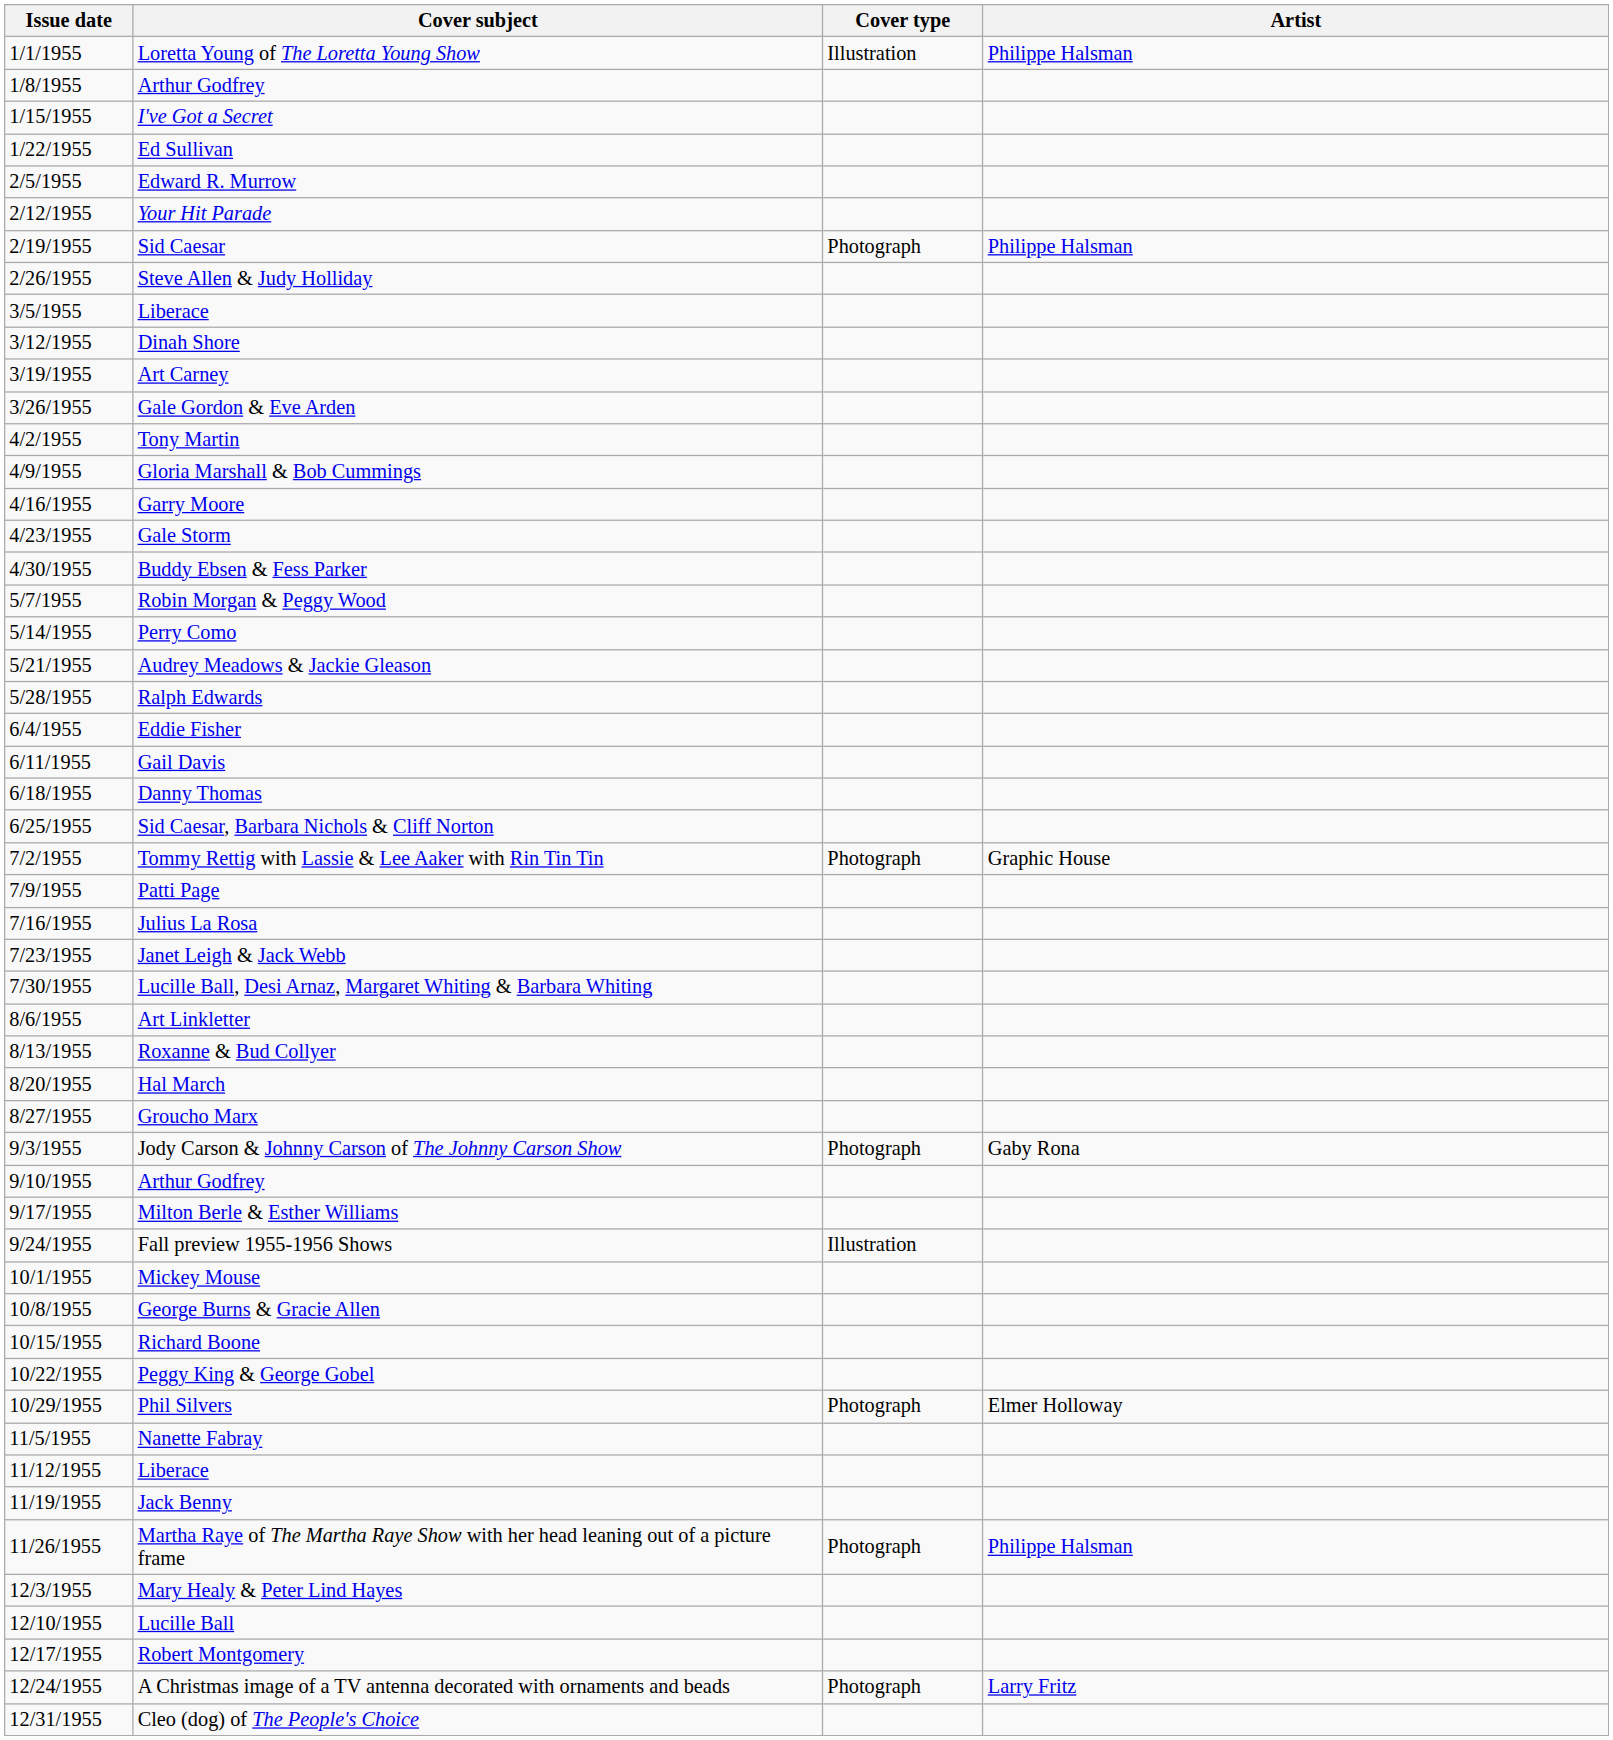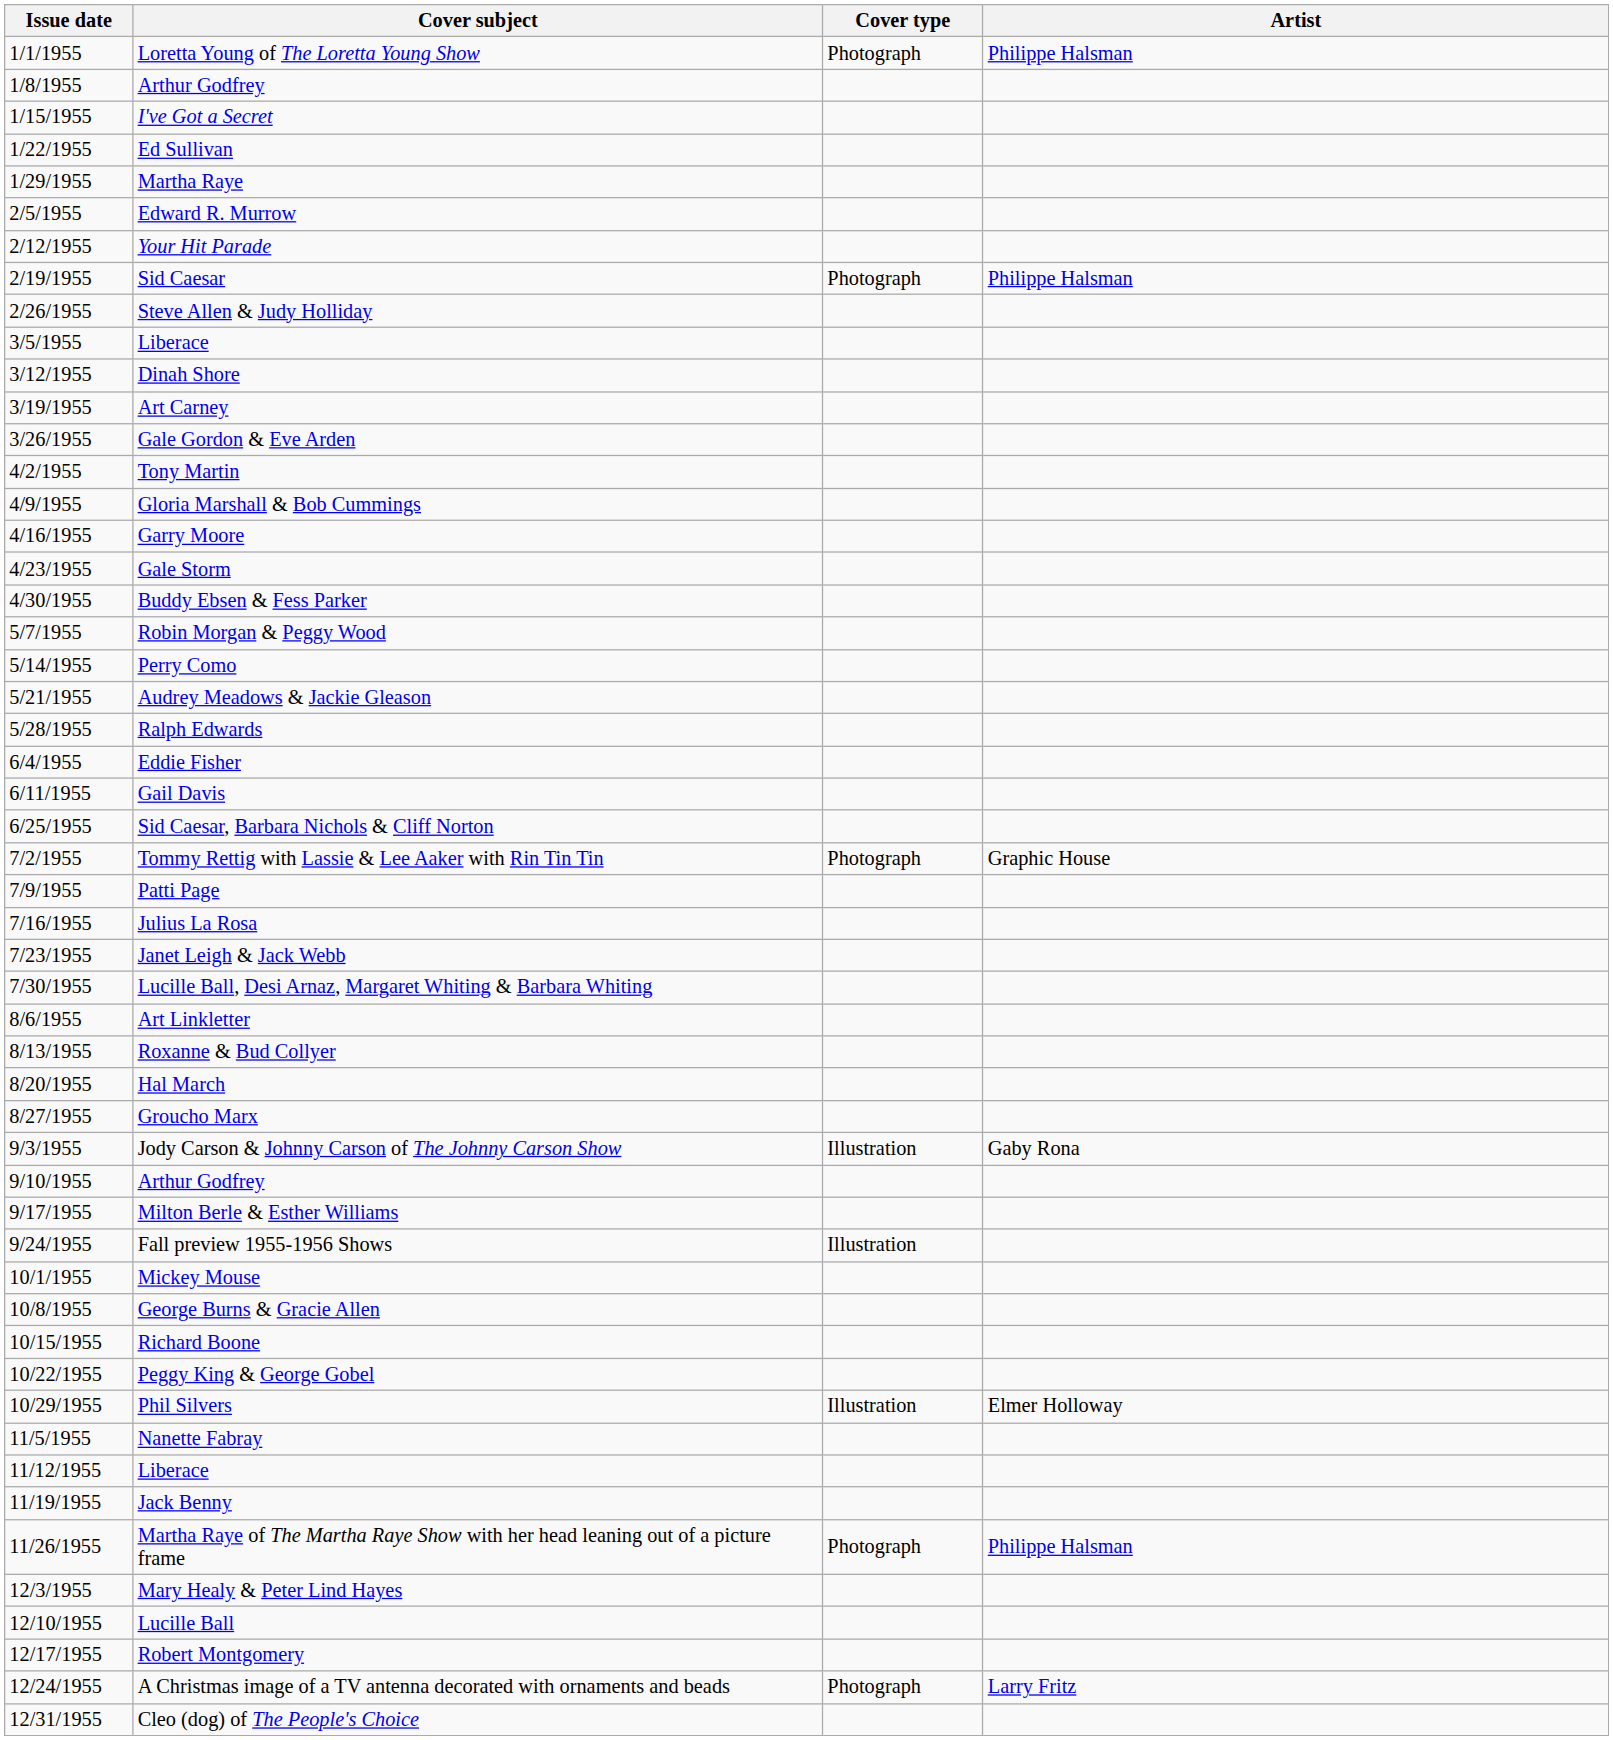Loretta Young of The Loretta Young Show | Cover type: Illustration -> Photograph
+ row: 1/29/1955 | Martha Raye
- row: 6/18/1955 | Danny Thomas
Jody Carson & Johnny Carson of The Johnny Carson Show | Cover type: Photograph -> Illustration
Phil Silvers | Cover type: Photograph -> Illustration
